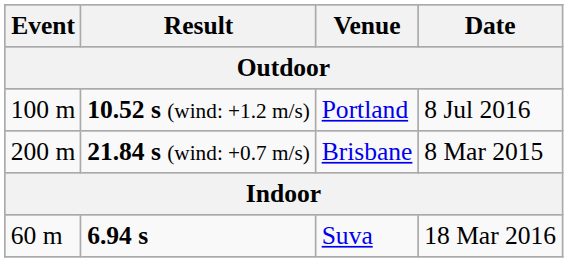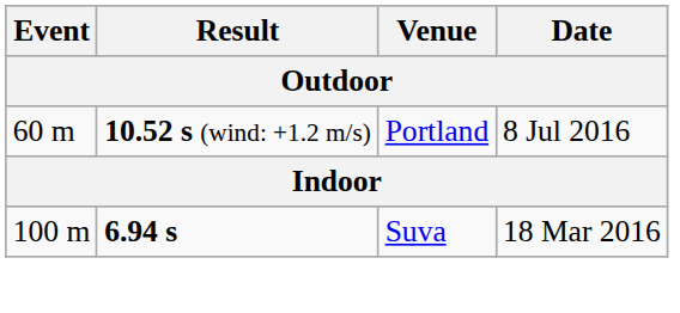10.52 s (wind: +1.2 m/s) | Event: 100 m -> 60 m
- row: 200 m | 21.84 s (wind: +0.7 m/s) | Brisbane | 8 Mar 2015
6.94 s | Event: 60 m -> 100 m
